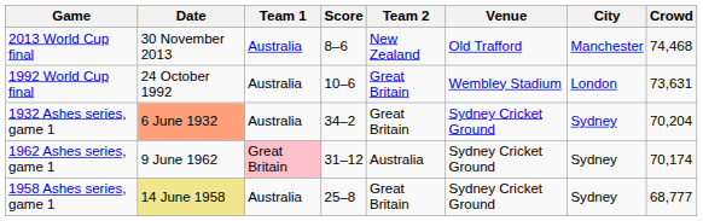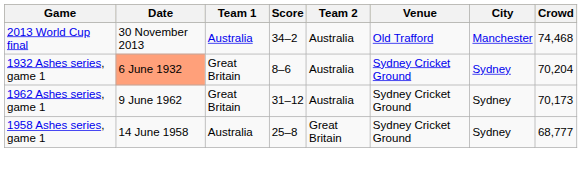2013 World Cup final | Score: 8–6 -> 34–2
2013 World Cup final | Team 2: New Zealand -> Australia
- row: 1992 World Cup final | 24 October 1992 | Australia | 10–6 | Great Britain | Wembley Stadium | London | 73,631
1932 Ashes series, game 1 | Team 1: Australia -> Great Britain
1932 Ashes series, game 1 | Score: 34–2 -> 8–6
1932 Ashes series, game 1 | Team 2: Great Britain -> Australia
1962 Ashes series, game 1 | Team 1: pink background -> no background
1962 Ashes series, game 1 | Crowd: 70,174 -> 70,173
1958 Ashes series, game 1 | Date: khaki background -> no background
